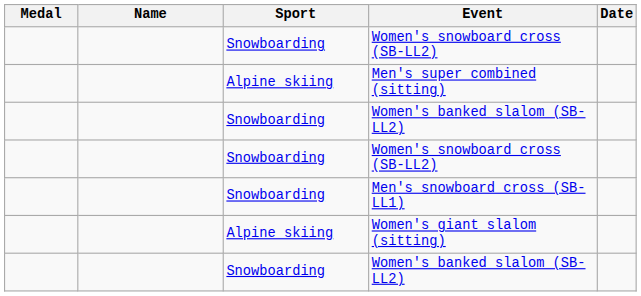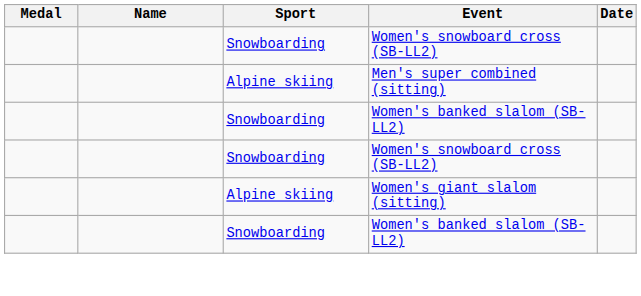- row: Snowboarding | Men's snowboard cross (SB-LL1)
